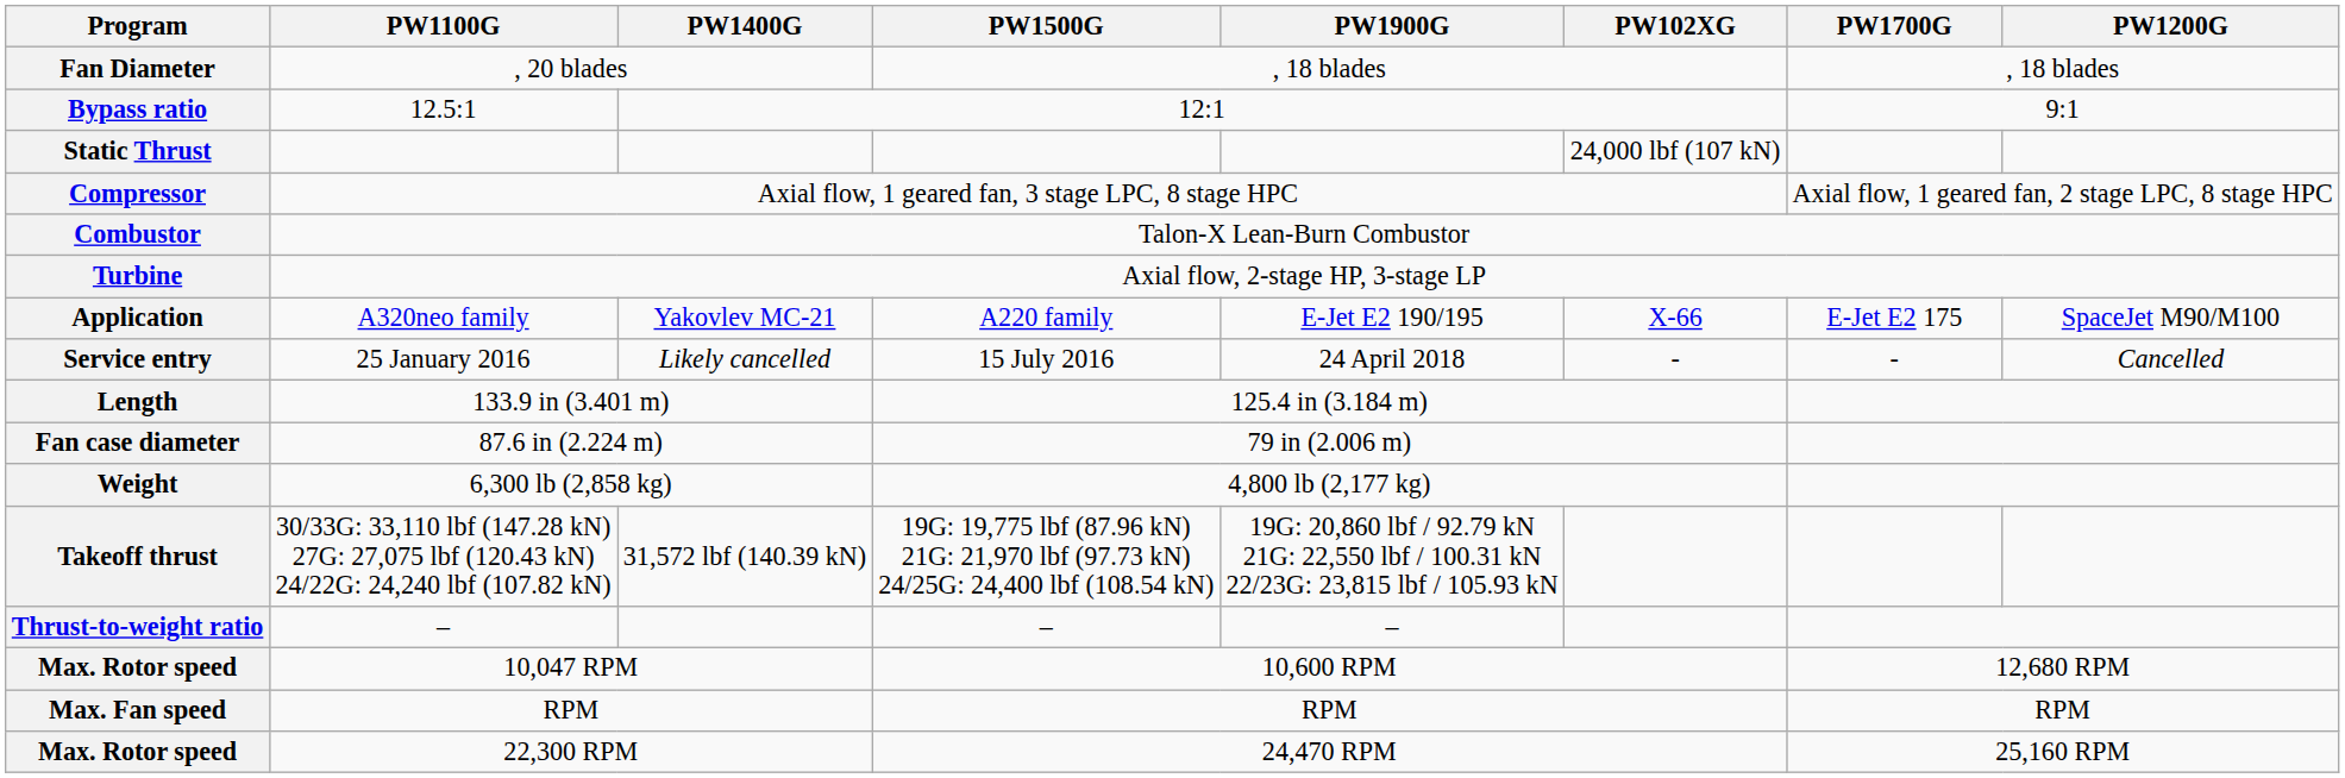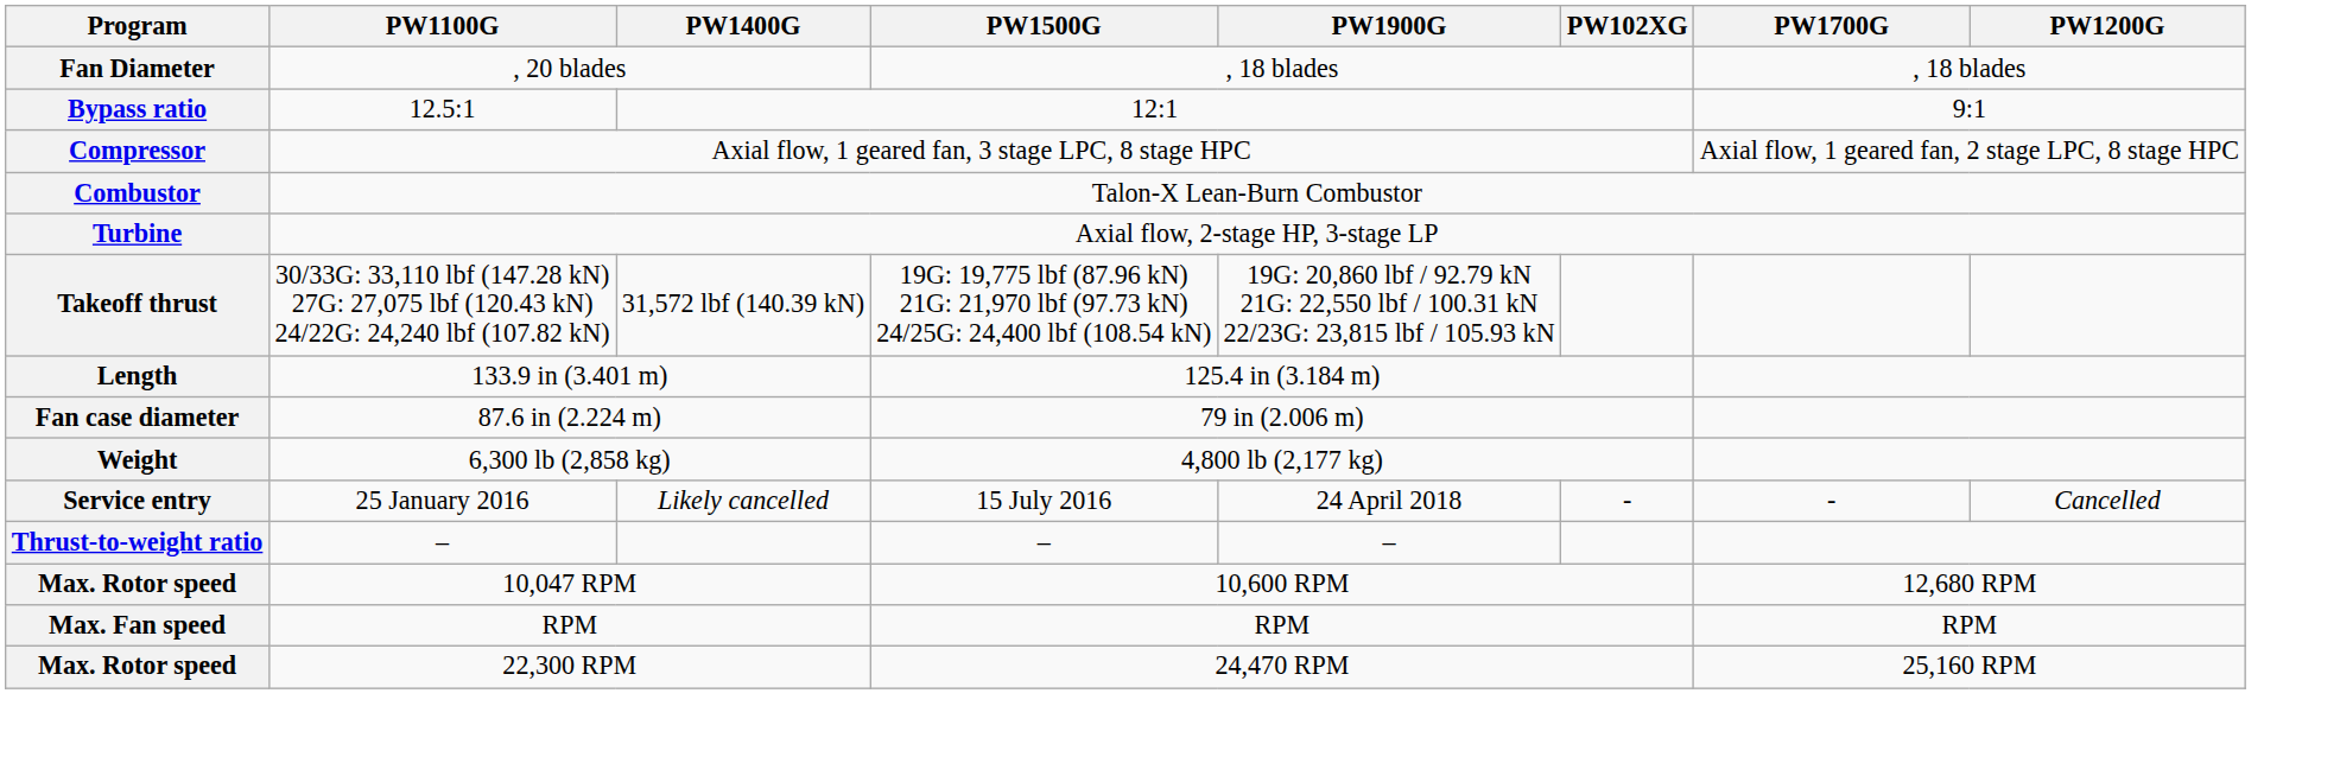- row: Static Thrust | 24,000 lbf (107 kN)
- row: Application | A320neo family | Yakovlev MC-21 | A220 family | E-Jet E2 190/195 | X-66 | E-Jet E2 175 | SpaceJet M90/M100
rows swapped: Service entry <-> Takeoff thrust
